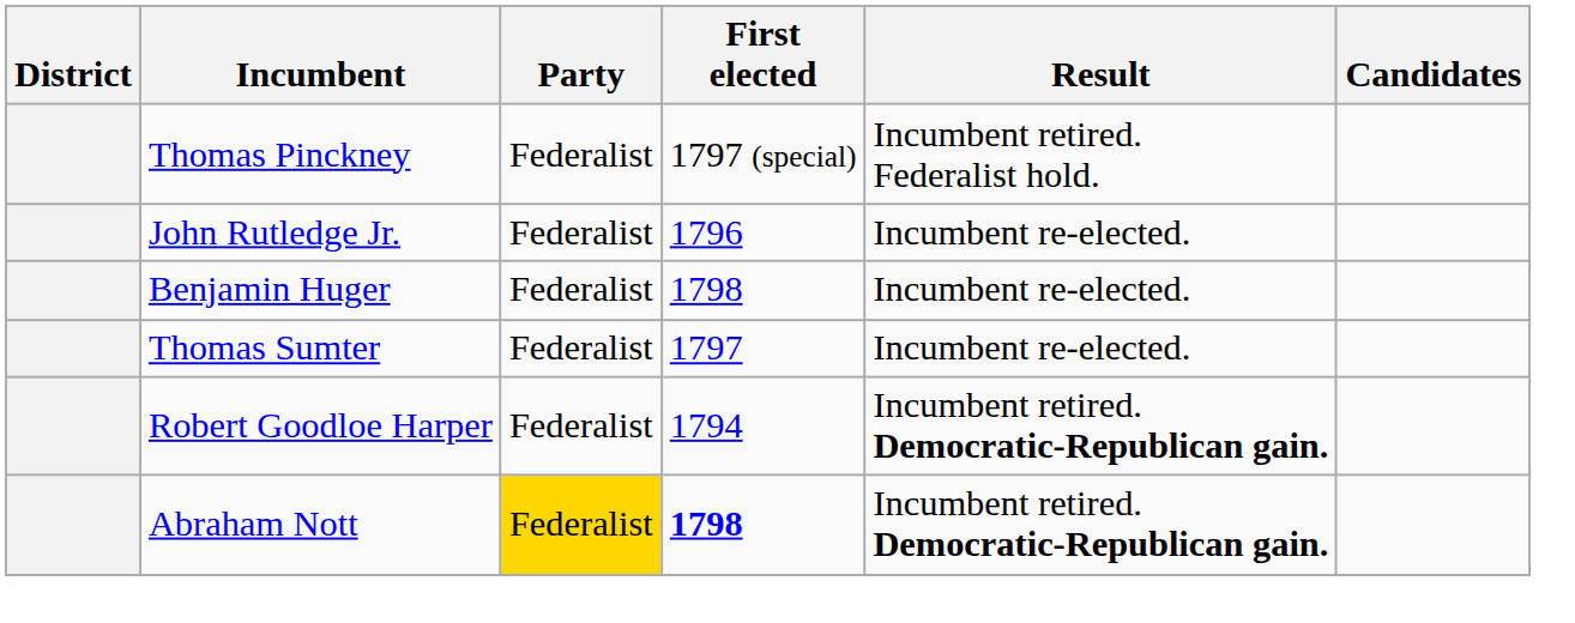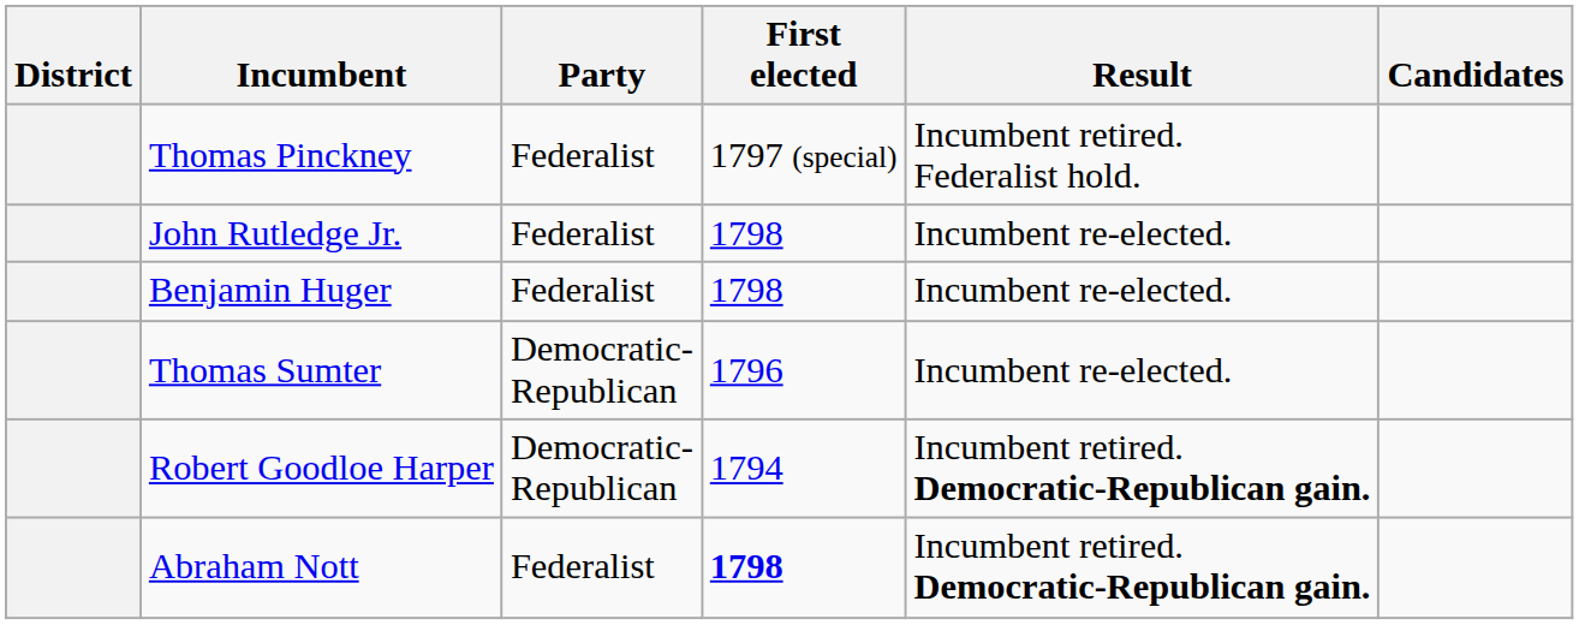John Rutledge Jr. | First elected: 1796 -> 1798
Thomas Sumter | Party: Federalist -> Democratic- Republican
Thomas Sumter | First elected: 1797 -> 1796
Robert Goodloe Harper | Party: Federalist -> Democratic- Republican
Abraham Nott | Party: gold background -> no background
